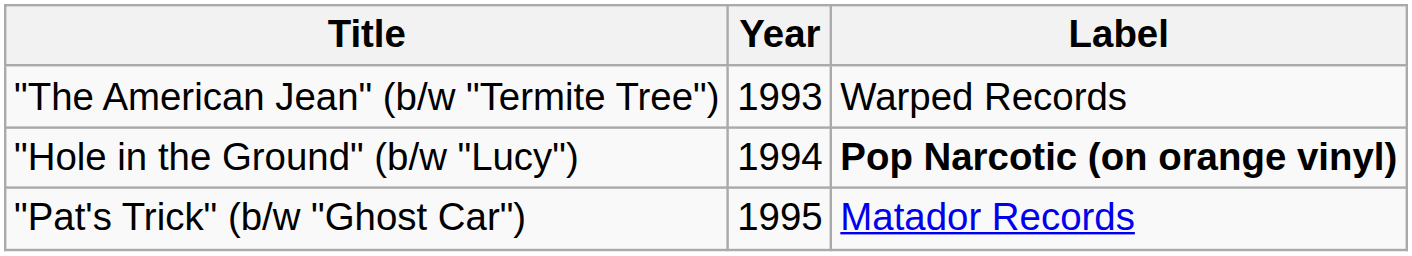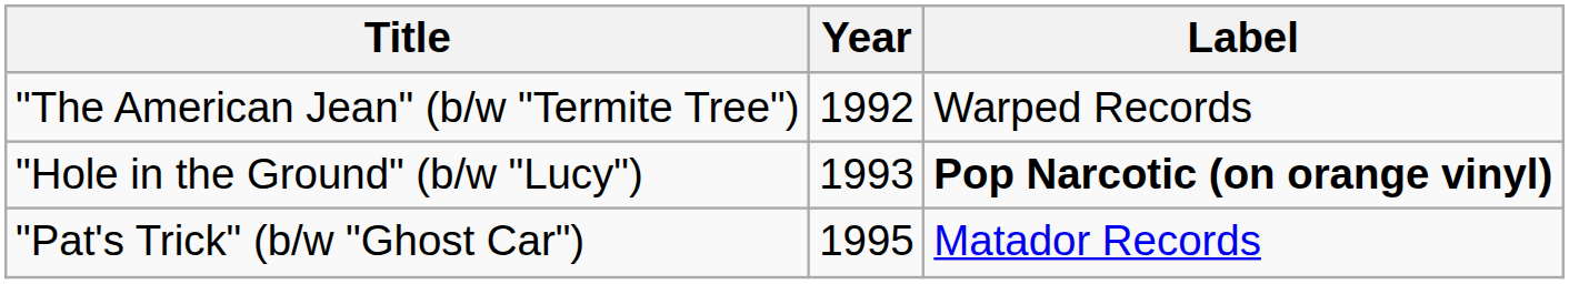"The American Jean" (b/w "Termite Tree") | Year: 1993 -> 1992
"Hole in the Ground" (b/w "Lucy") | Year: 1994 -> 1993
